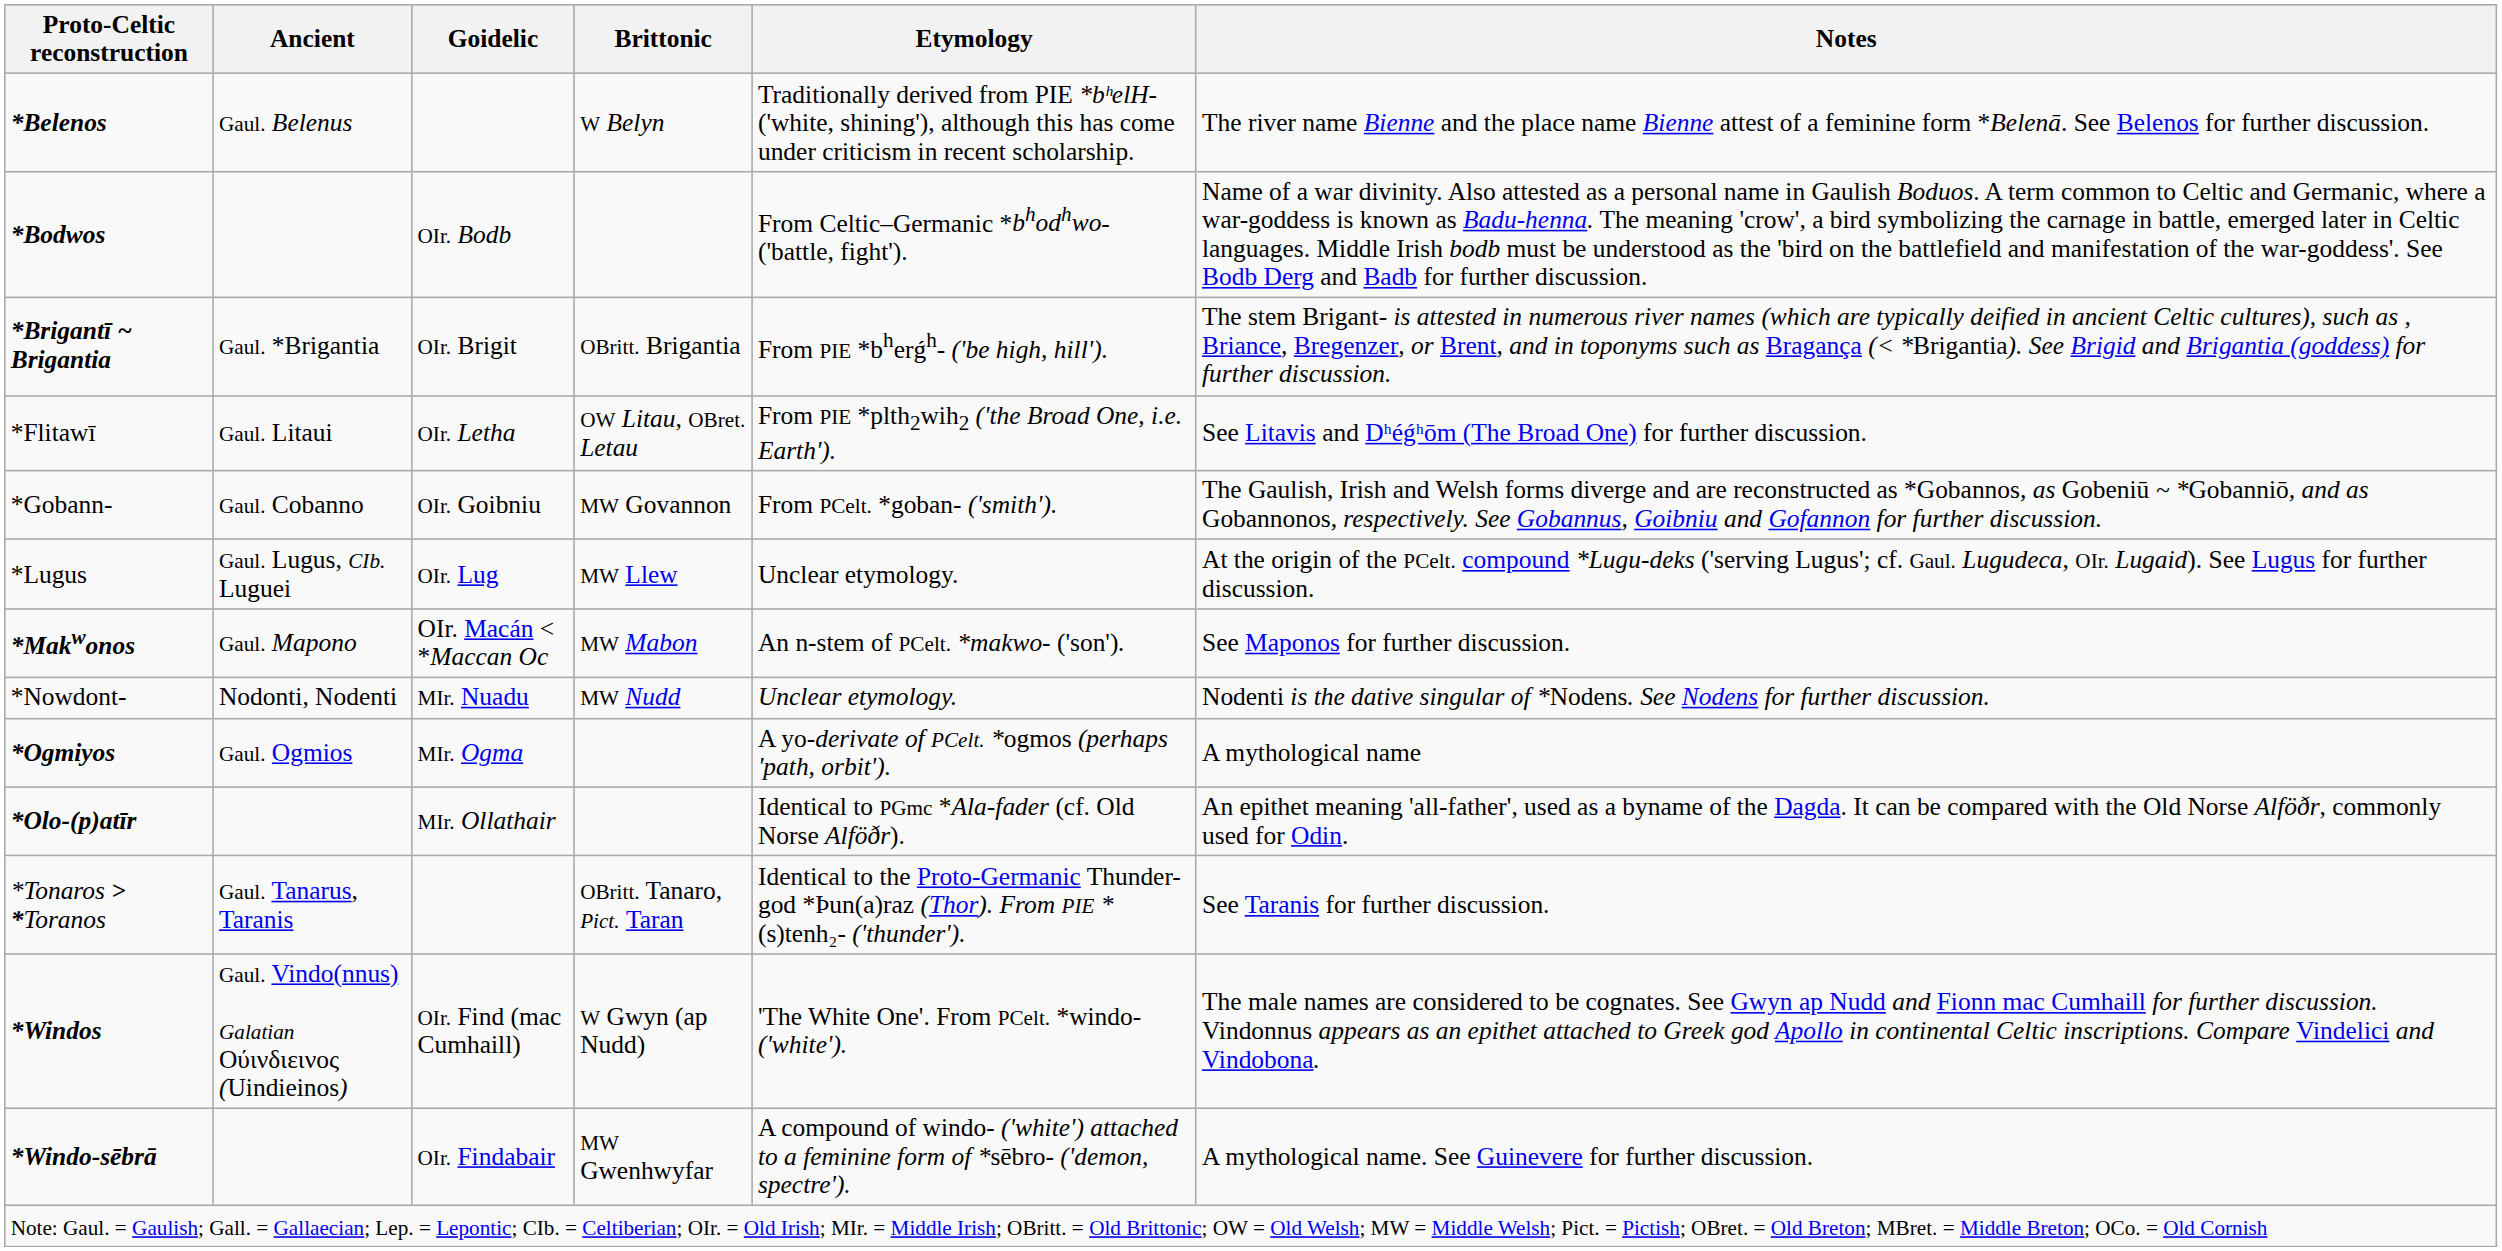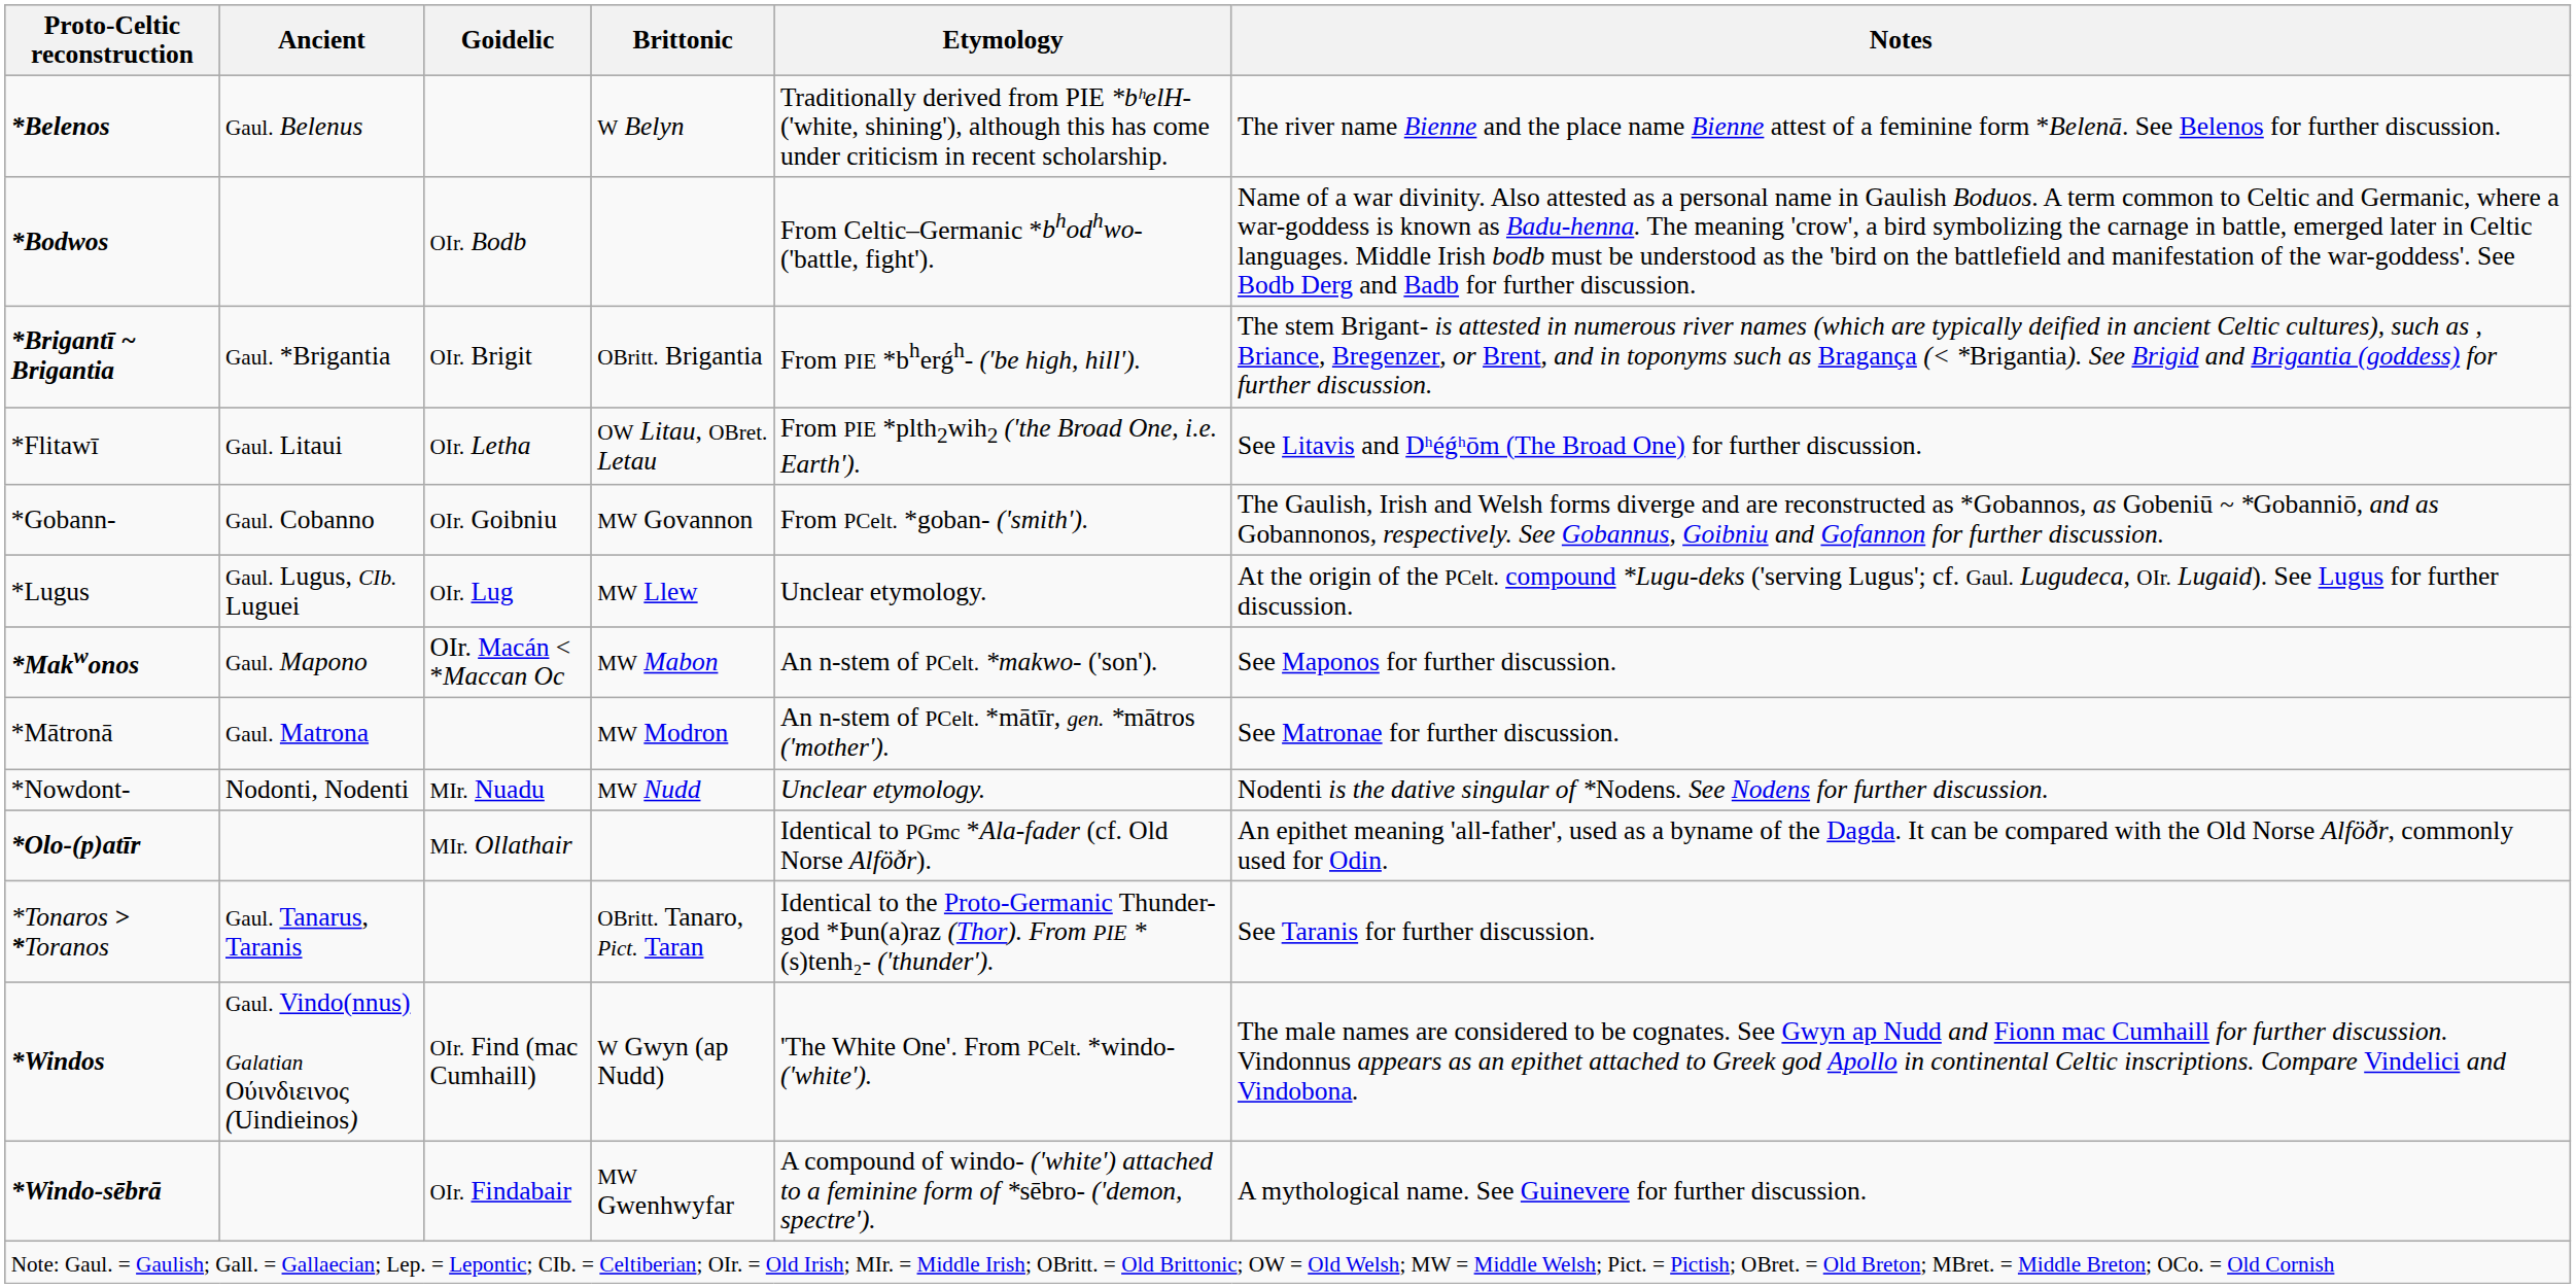+ row: *Mātronā | Gaul. Matrona | MW Modron | An n-stem of PCelt. *mātīr, gen. *mātros ('mother'). | See Matronae for further discussion.
- row: *Ogmiyos | Gaul. Ogmios | MIr. Ogma | A yo-derivate of PCelt. *ogmos (perhaps 'path, orbit'). | A mythological name
